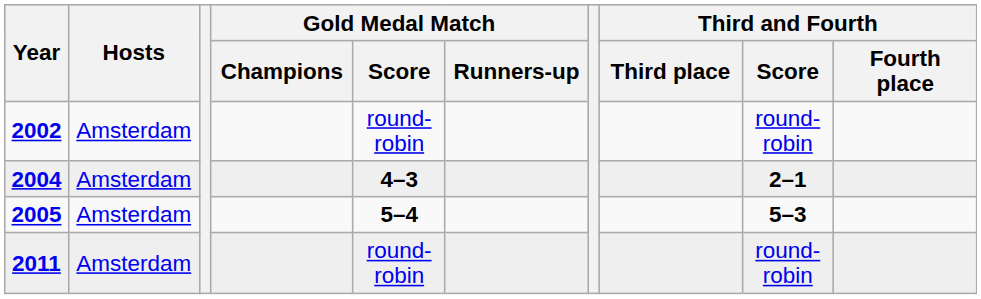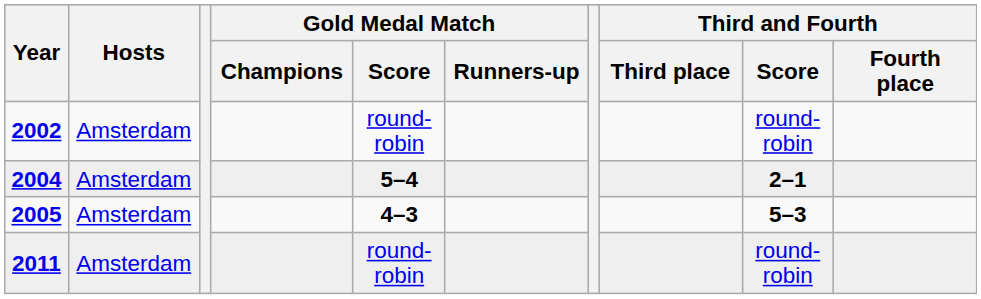2004 | Gold Medal Match / Score: 4–3 -> 5–4
2005 | Gold Medal Match / Score: 5–4 -> 4–3
